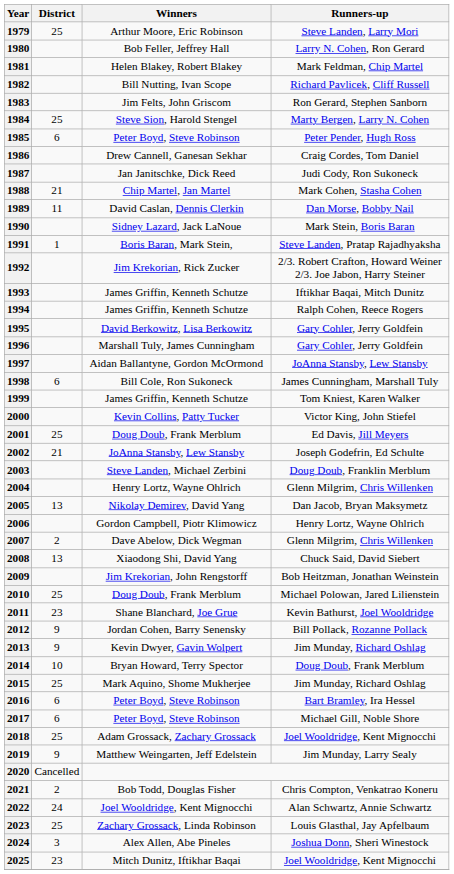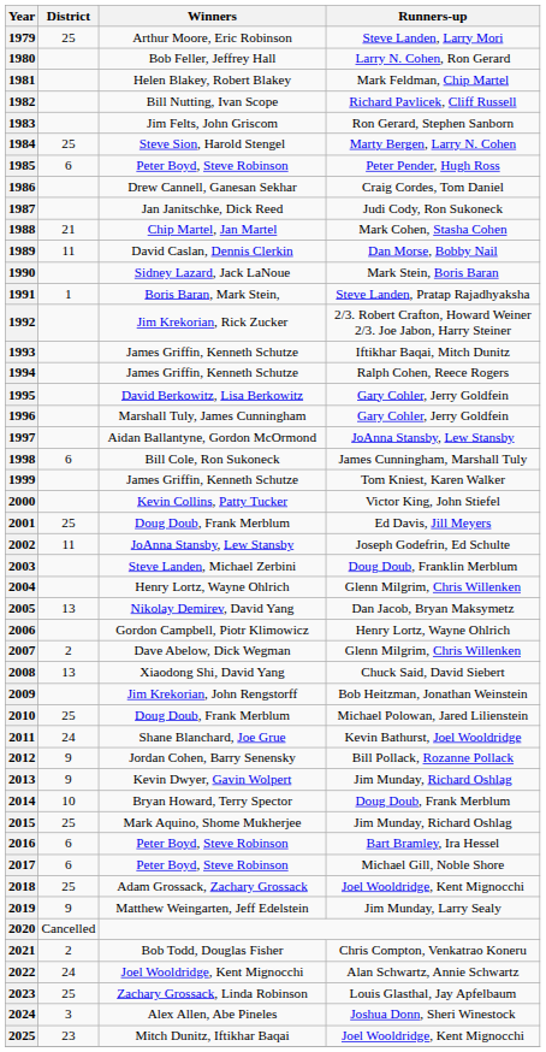2002 | District: 21 -> 11
2011 | District: 23 -> 24
